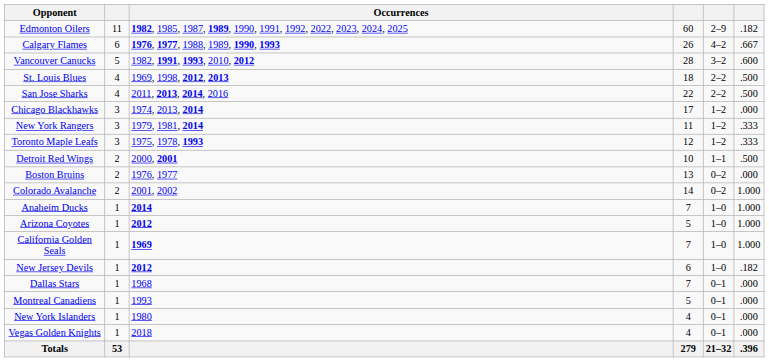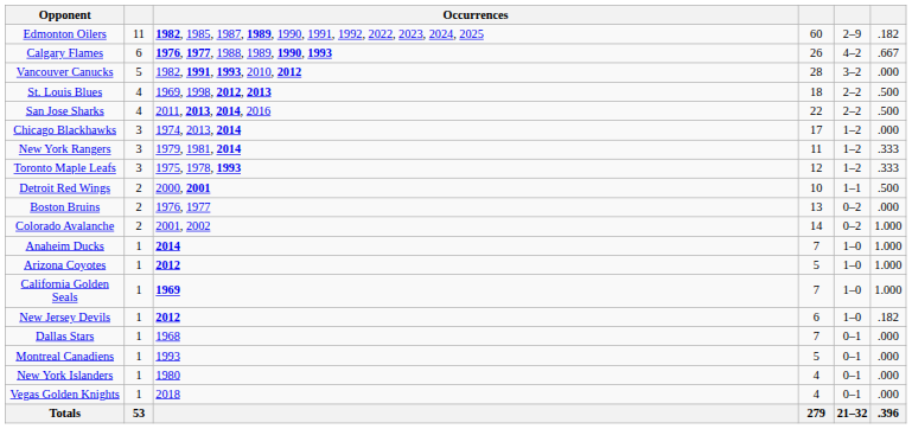Vancouver Canucks | column 6: .600 -> .000
